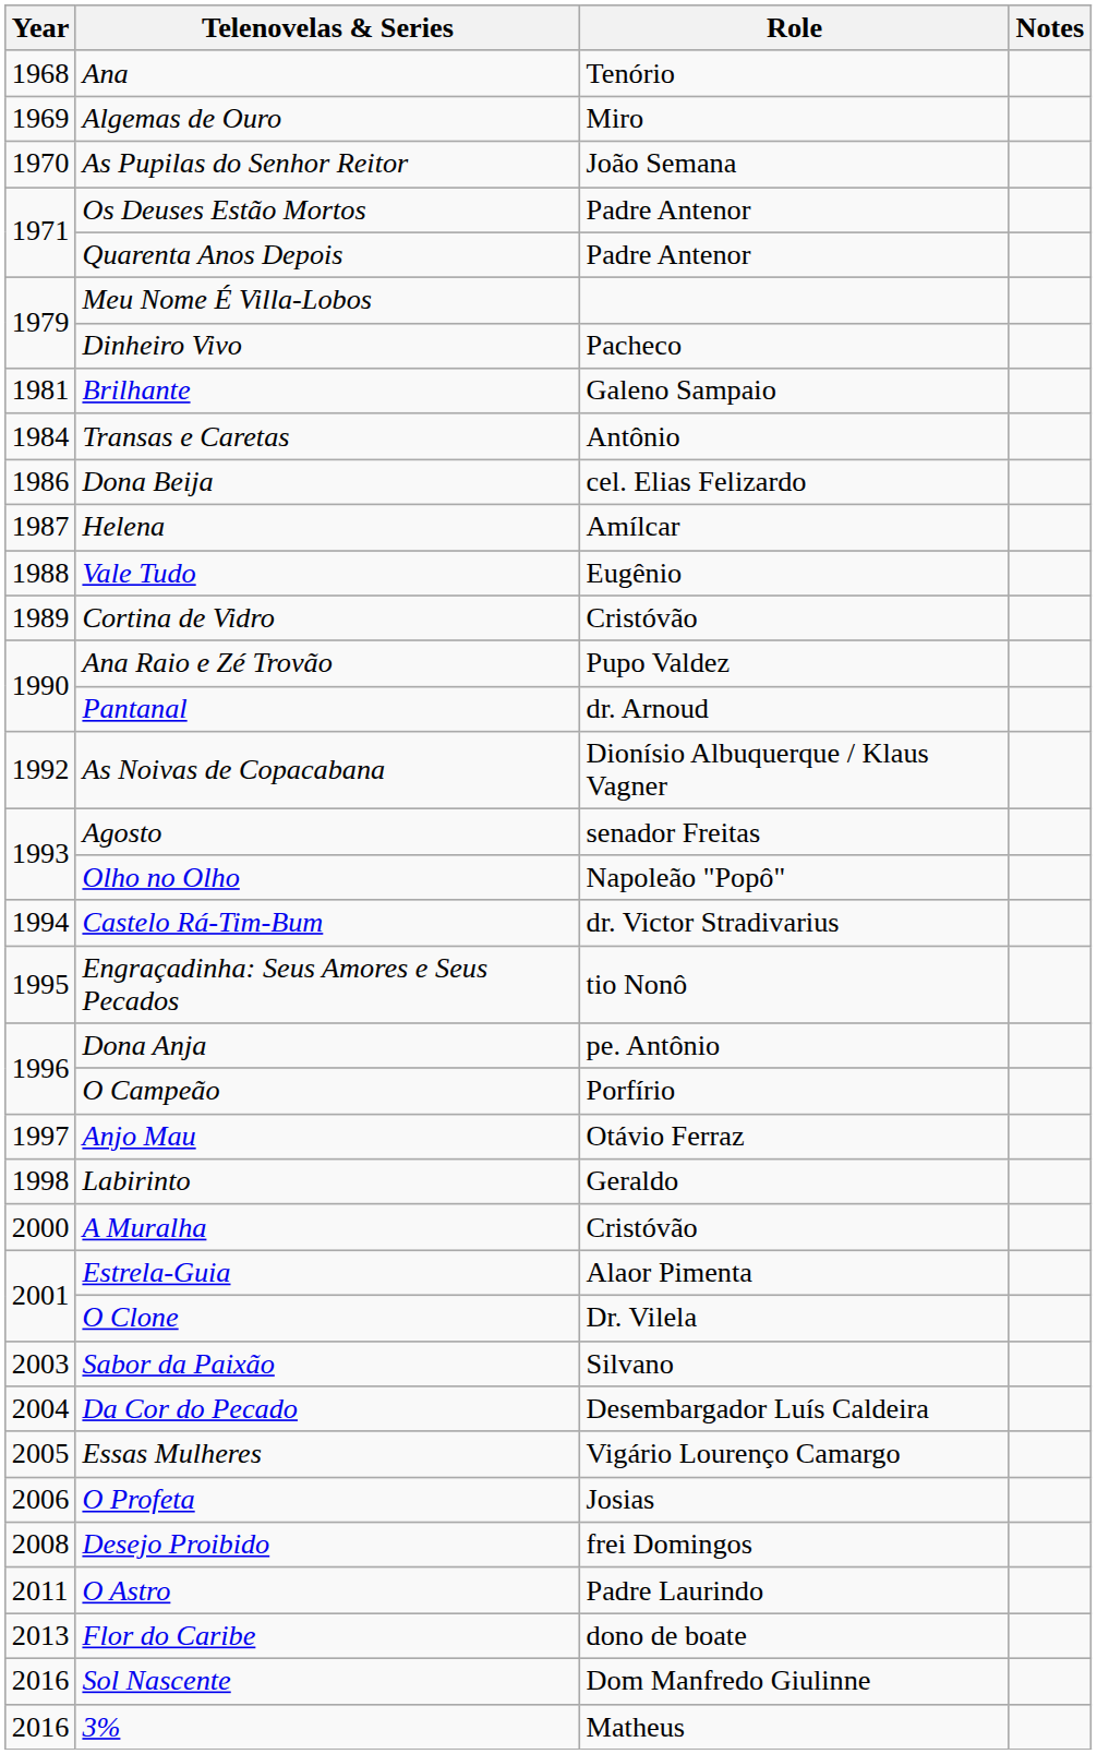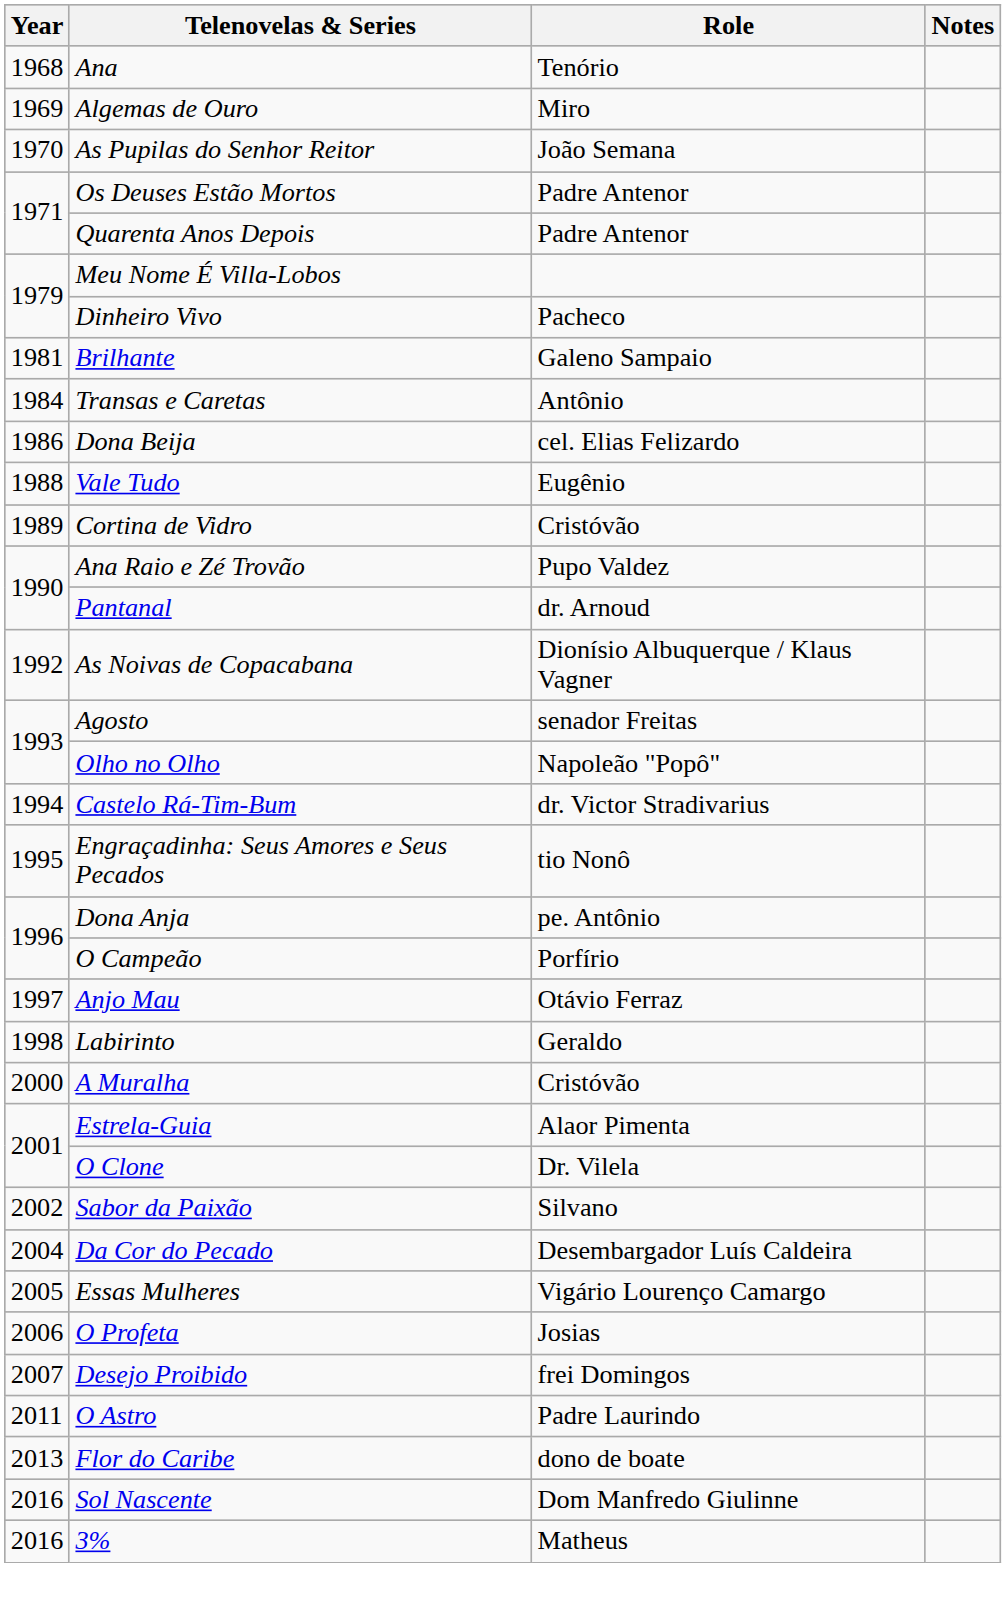- row: 1987 | Helena | Amílcar
Sabor da Paixão | Year: 2003 -> 2002
Desejo Proibido | Year: 2008 -> 2007
